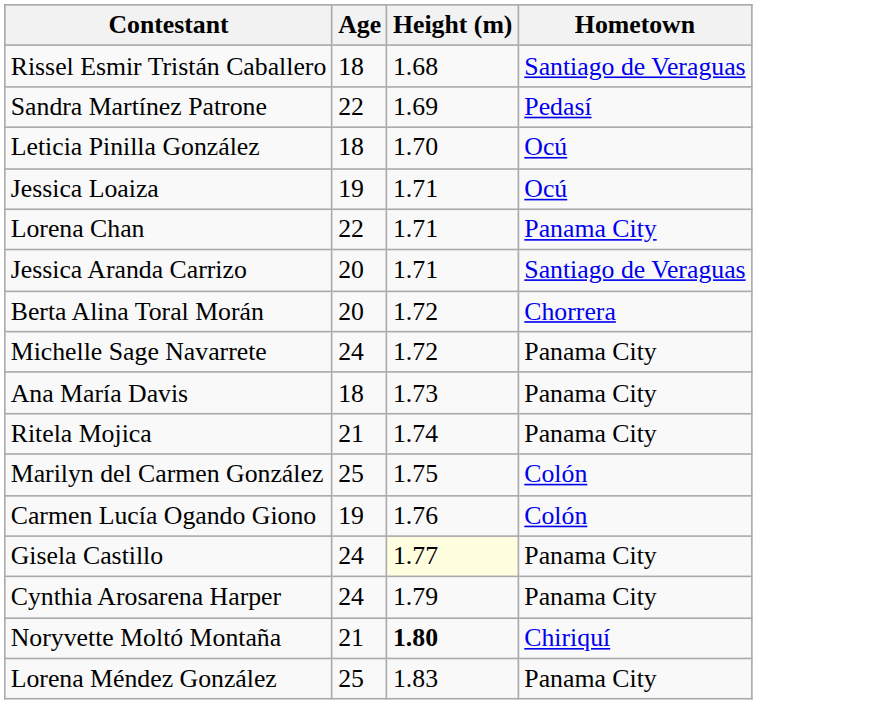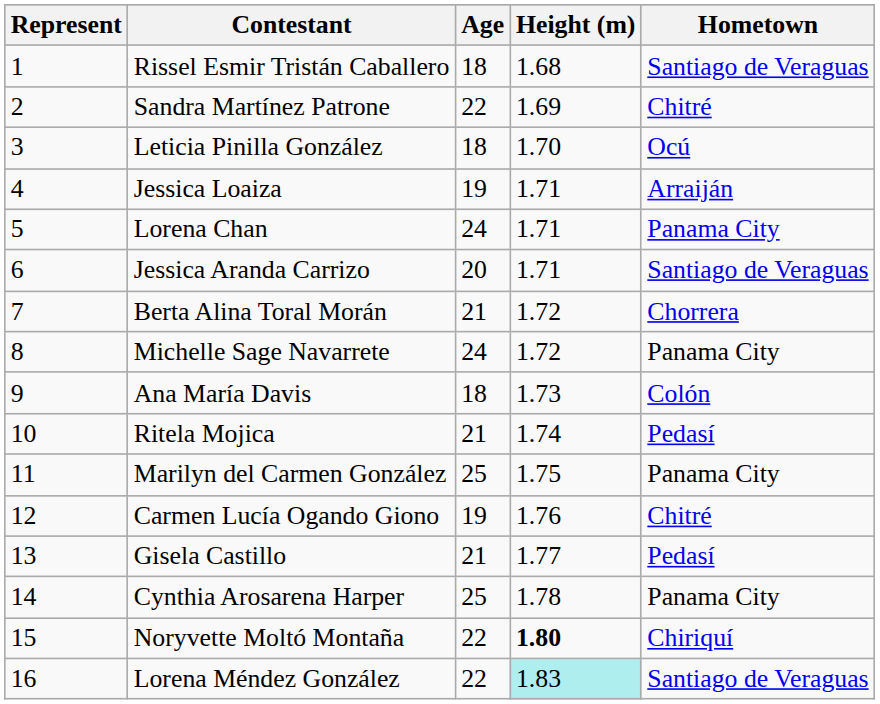+ column: Represent | 1 | 2 | 3 | 4 | 5 | 6 | 7 | 8 | 9 | 10 | 11 | 12 | 13 | 14 | 15 | 16
Sandra Martínez Patrone | Hometown: Pedasí -> Chitré
Jessica Loaiza | Hometown: Ocú -> Arraiján
Lorena Chan | Age: 22 -> 24
Berta Alina Toral Morán | Age: 20 -> 21
Ana María Davis | Hometown: Panama City -> Colón
Ritela Mojica | Hometown: Panama City -> Pedasí
Marilyn del Carmen González | Hometown: Colón -> Panama City
Carmen Lucía Ogando Giono | Hometown: Colón -> Chitré
Gisela Castillo | Age: 24 -> 21
Gisela Castillo | Height (m): lightyellow background -> no background
Gisela Castillo | Hometown: Panama City -> Pedasí
Cynthia Arosarena Harper | Age: 24 -> 25
Cynthia Arosarena Harper | Height (m): 1.79 -> 1.78
Noryvette Moltó Montaña | Age: 21 -> 22
Lorena Méndez González | Age: 25 -> 22
Lorena Méndez González | Height (m): no background -> paleturquoise background
Lorena Méndez González | Hometown: Panama City -> Santiago de Veraguas
